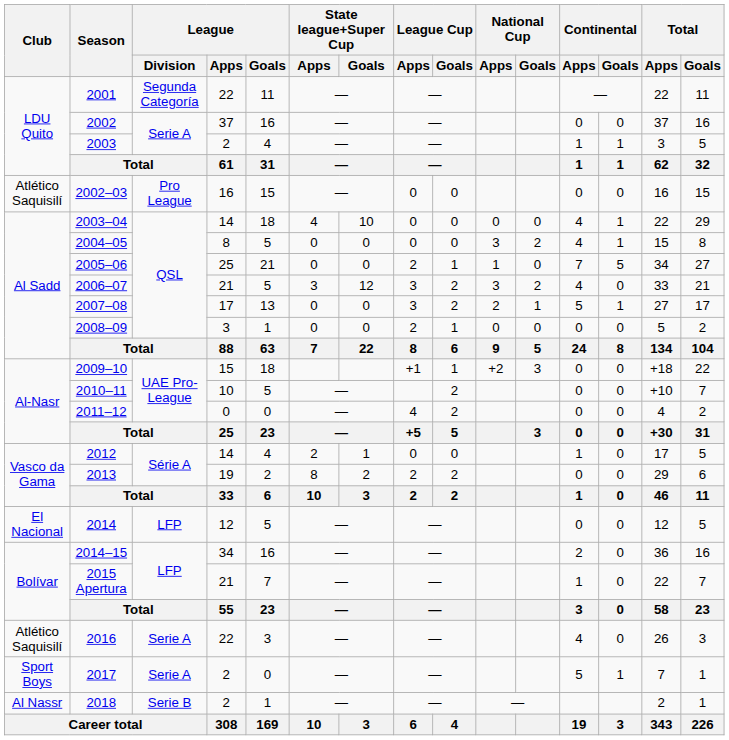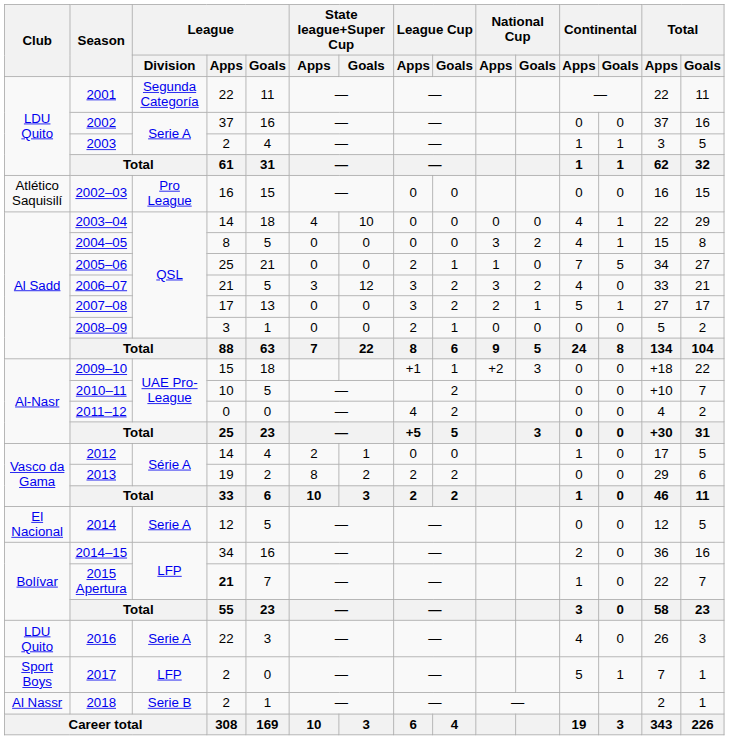2014 | League / Division: LFP -> Serie A
2015 Apertura | League / Apps: normal -> bold
2016 | Club: Atlético Saquisilí -> LDU Quito
2017 | League / Division: Serie A -> LFP
